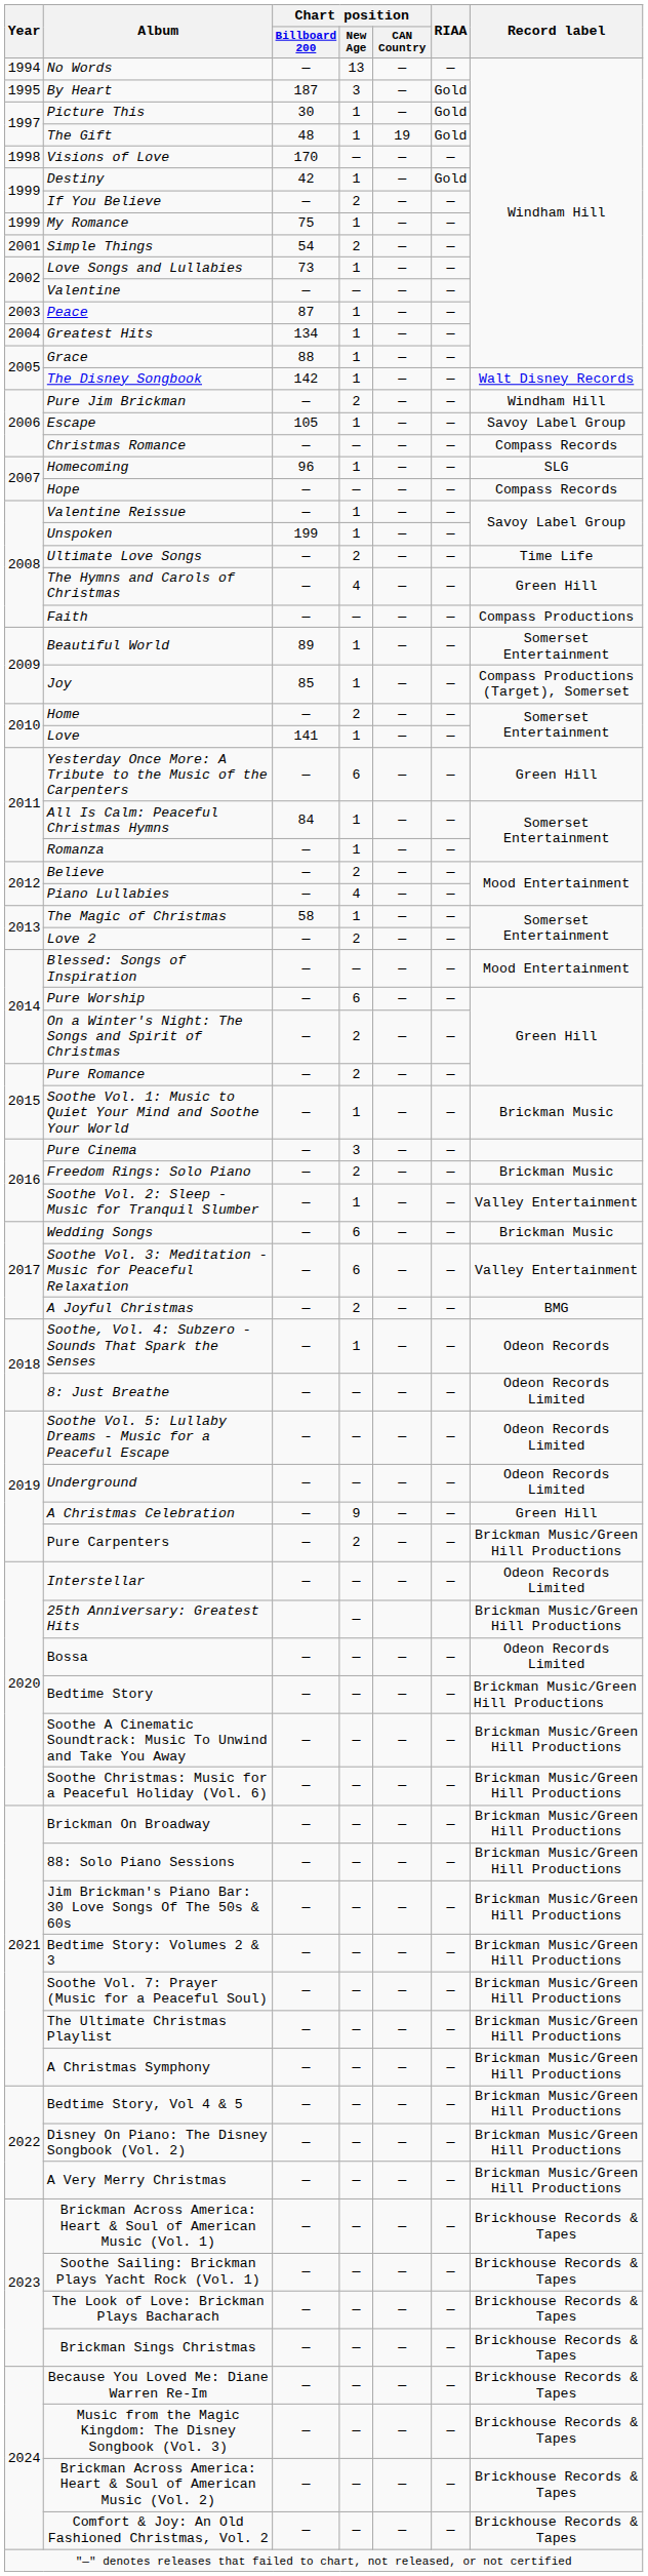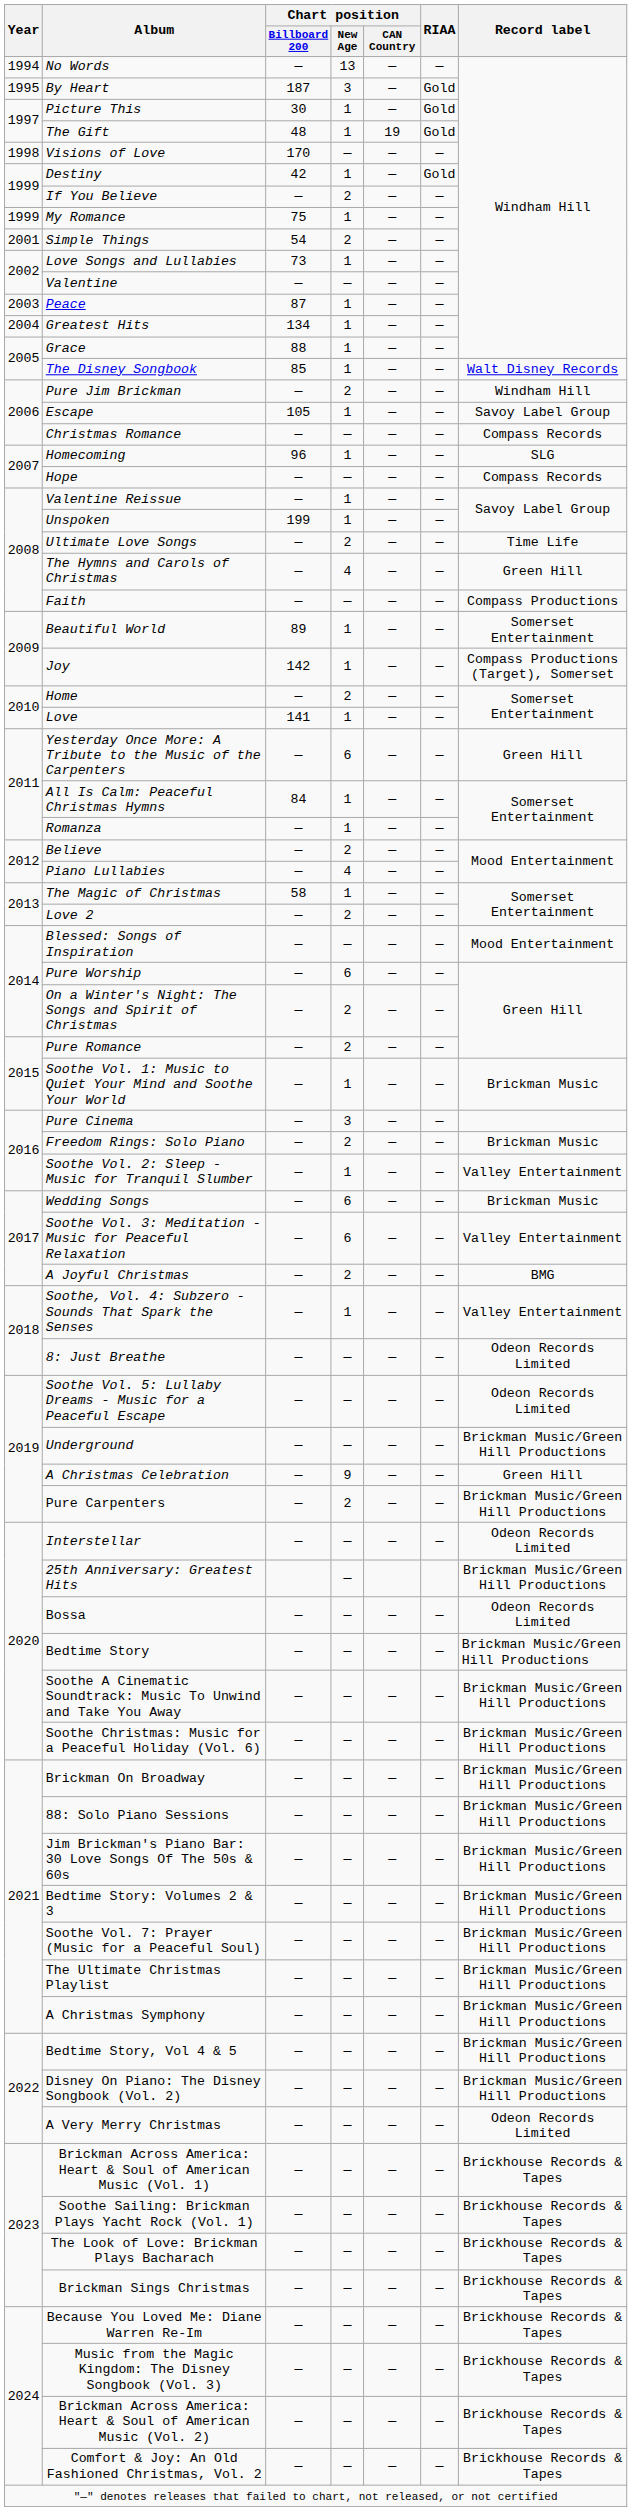The Disney Songbook | Chart position / Billboard 200: 142 -> 85
Joy | Chart position / Billboard 200: 85 -> 142
Soothe, Vol. 4: Subzero - Sounds That Spark the Senses | Record label: Odeon Records -> Valley Entertainment
Underground | Record label: Odeon Records Limited -> Brickman Music/Green Hill Productions
A Very Merry Christmas | Record label: Brickman Music/Green Hill Productions -> Odeon Records Limited
